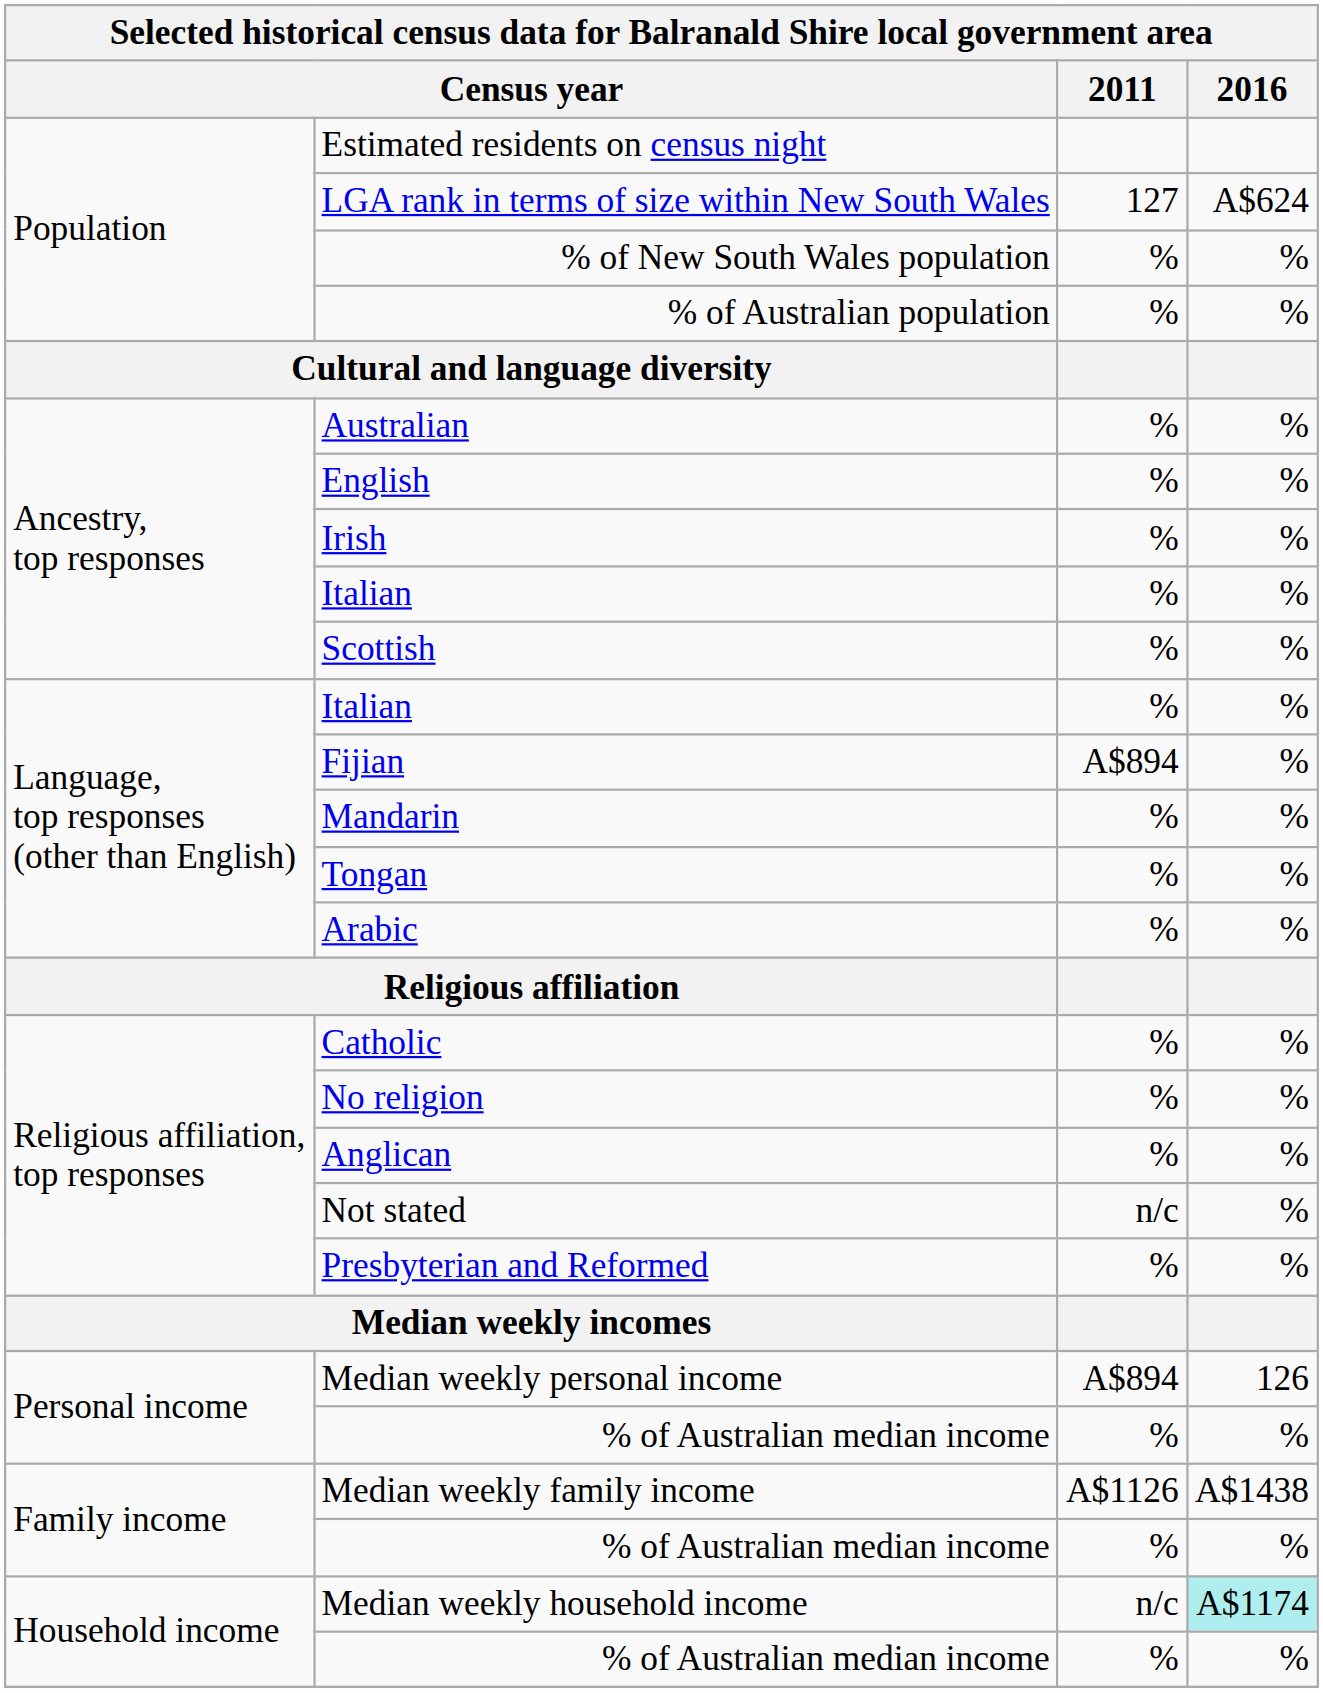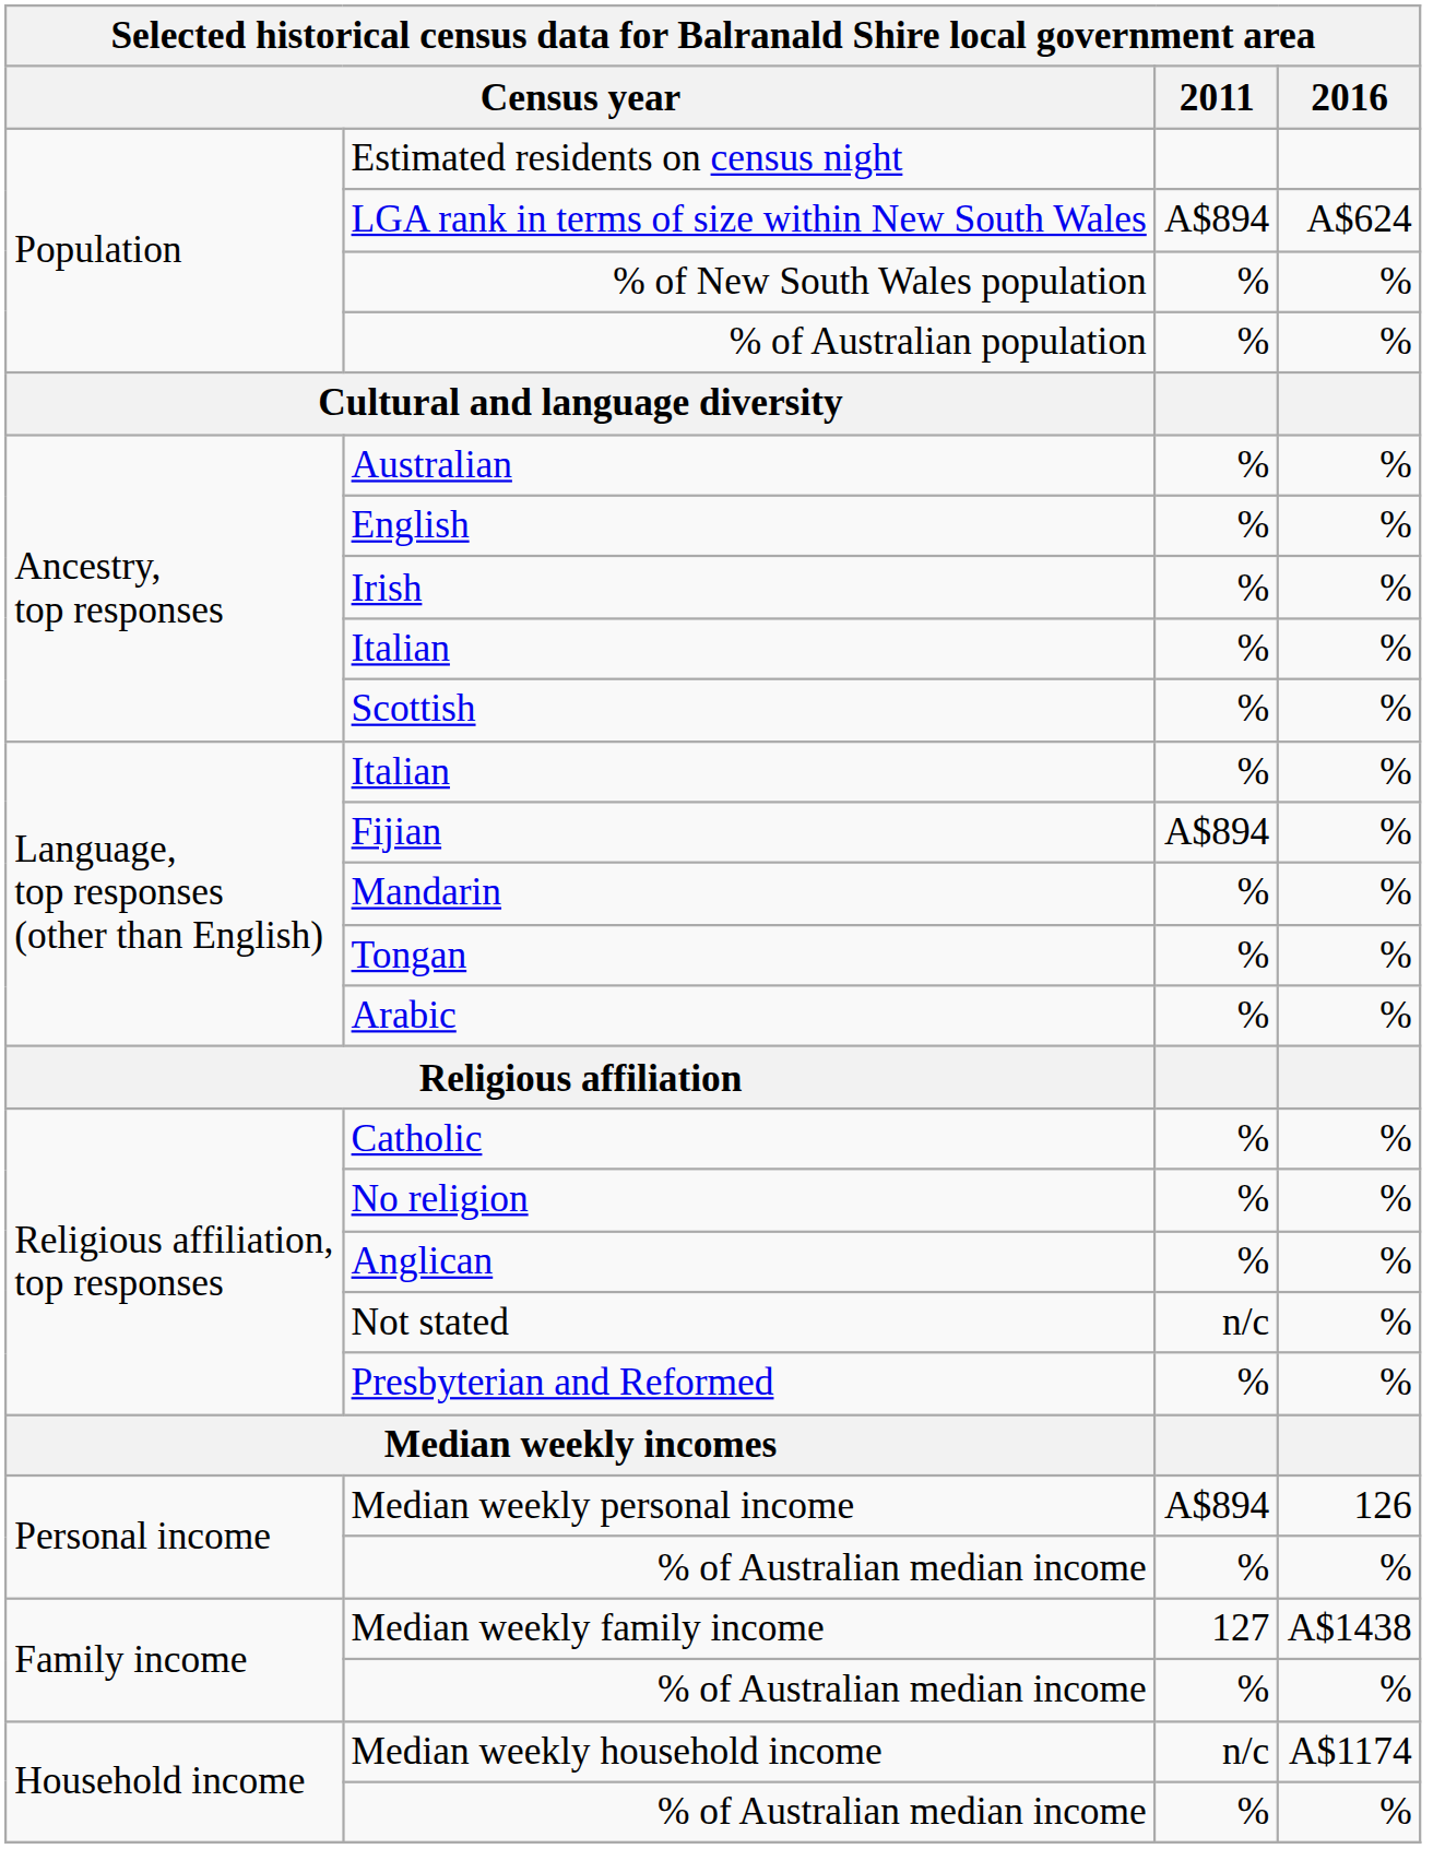LGA rank in terms of size within New South Wales | 2011: 127 -> A$894
Median weekly family income | 2011: A$1126 -> 127
Median weekly household income | 2016: paleturquoise background -> no background
